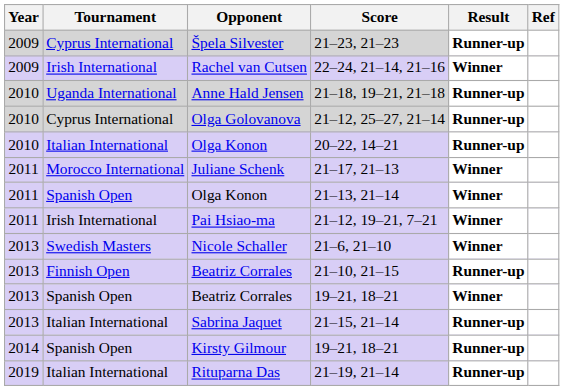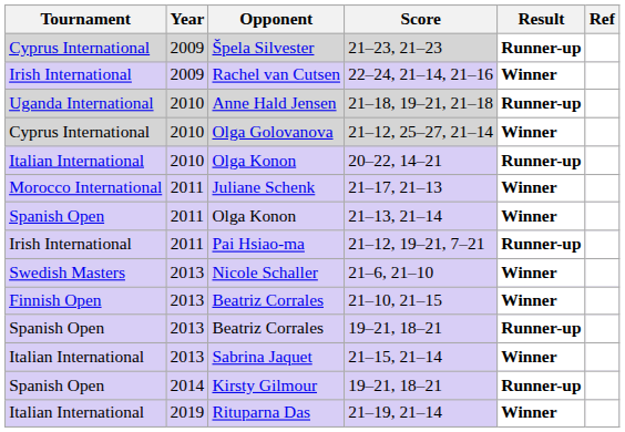columns swapped: Year <-> Tournament
21–12, 25–27, 21–14 | Result: Runner-up -> Winner
21–12, 19–21, 7–21 | Result: Winner -> Runner-up
21–10, 21–15 | Result: Runner-up -> Winner
Beatriz Corrales / 19–21, 18–21 | Result: Winner -> Runner-up
21–15, 21–14 | Result: Runner-up -> Winner
21–19, 21–14 | Result: Runner-up -> Winner
